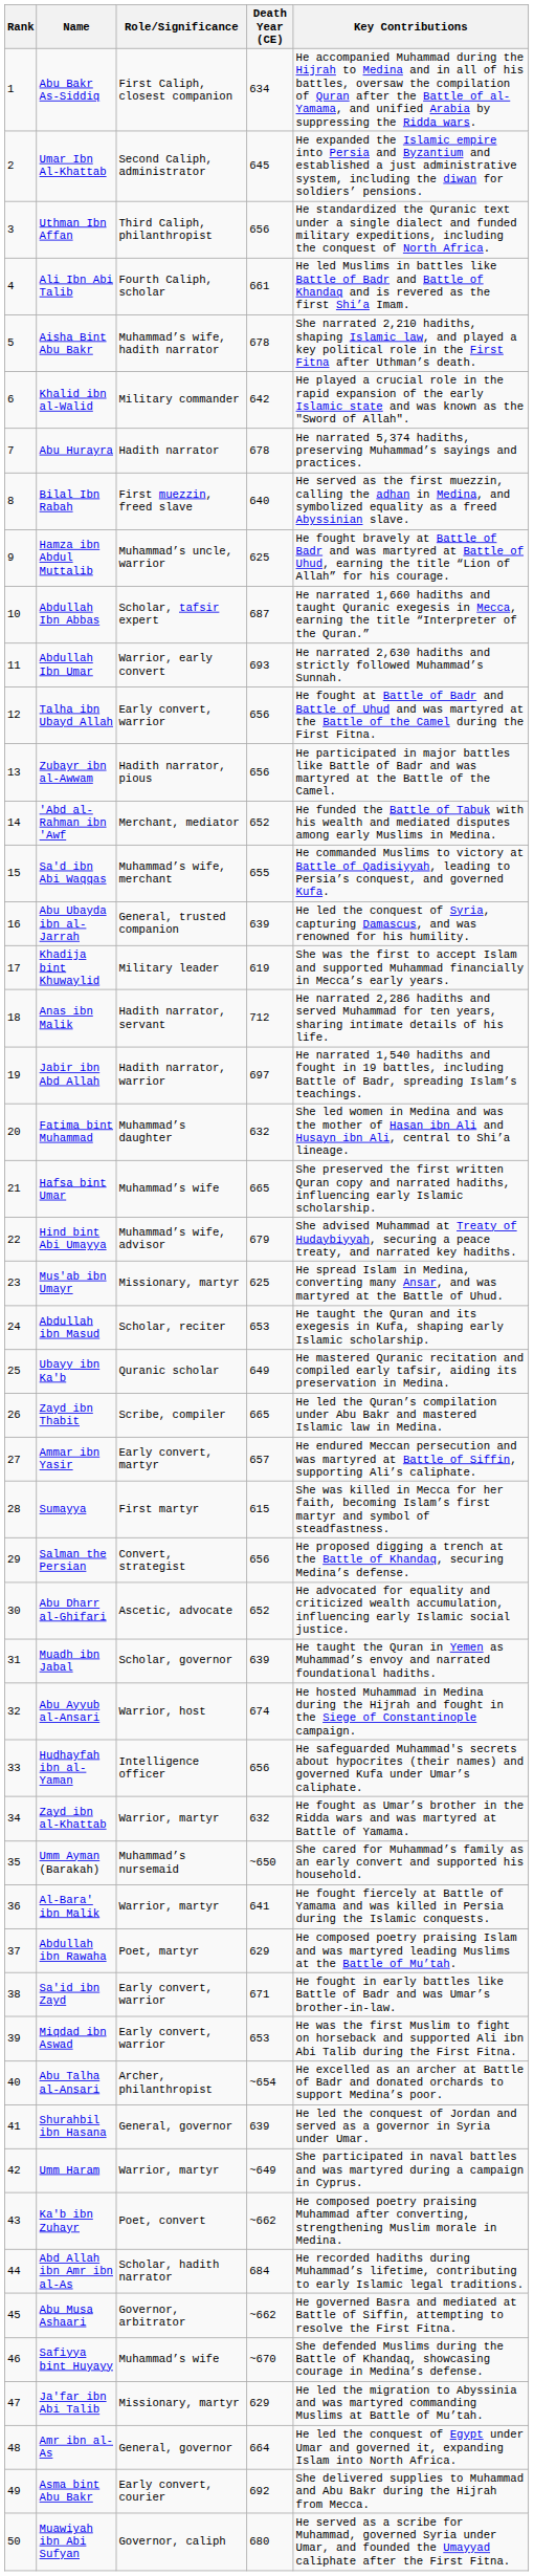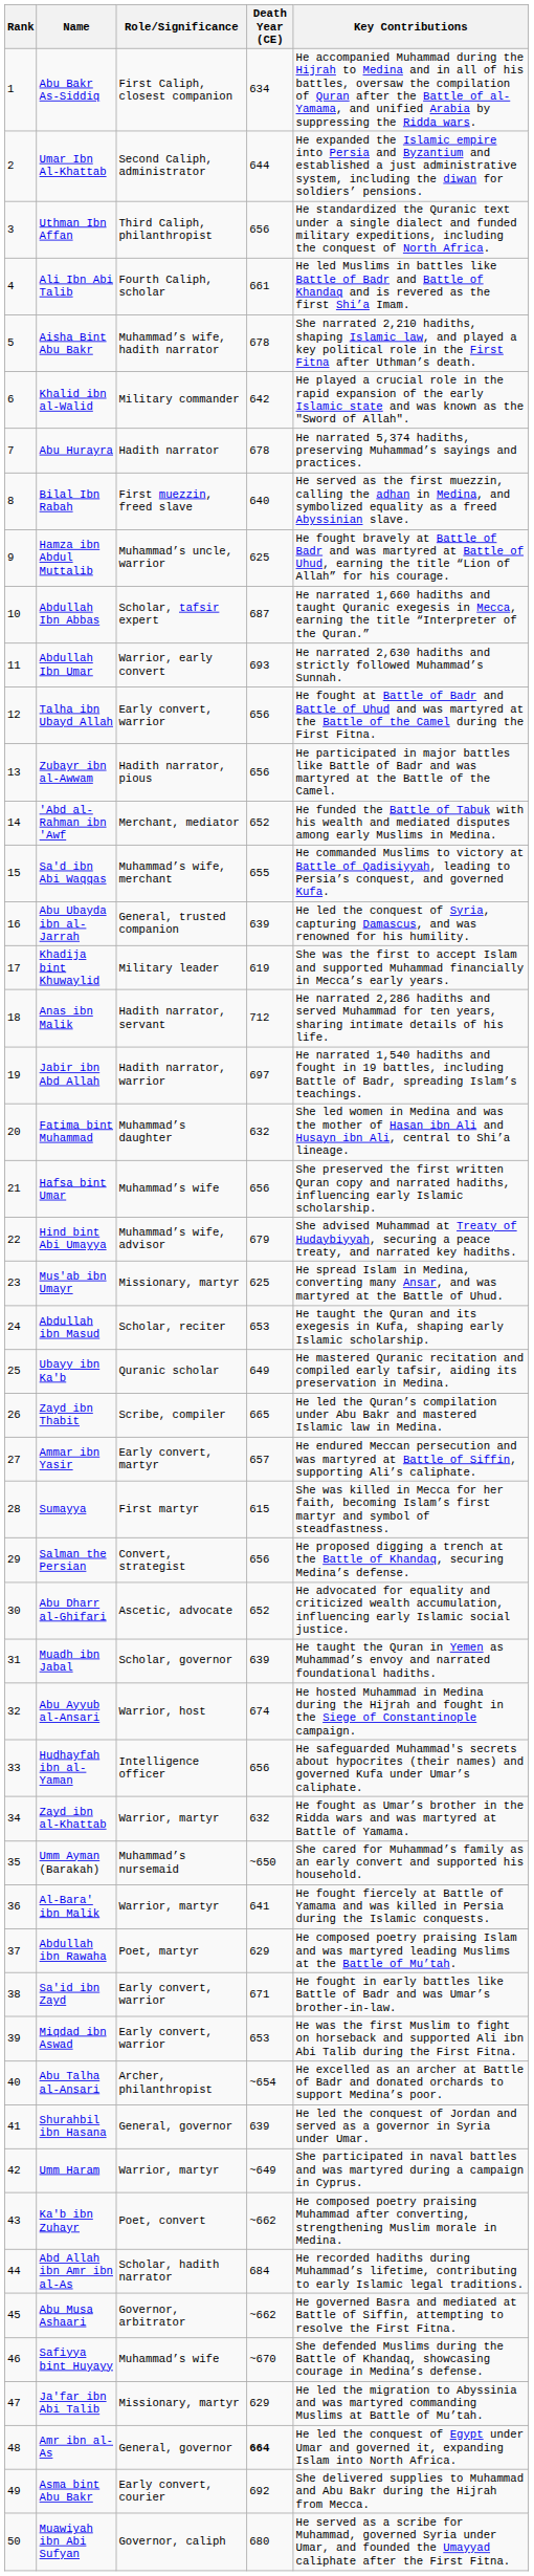Umar Ibn Al-Khattab | Death Year (CE): 645 -> 644
Hafsa bint Umar | Death Year (CE): 665 -> 656
Amr ibn al-As | Death Year (CE): normal -> bold
